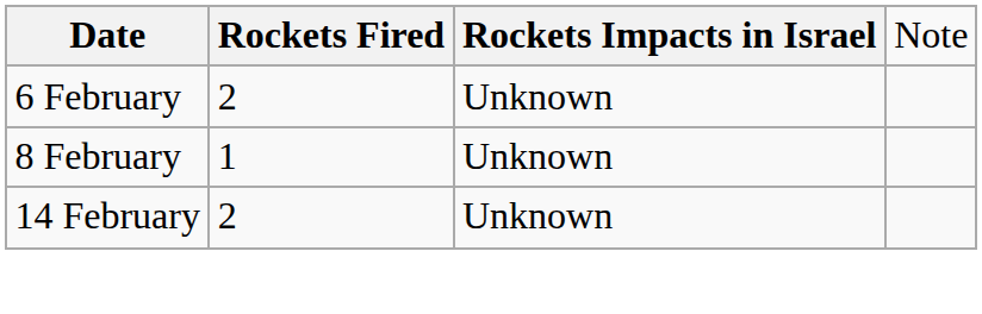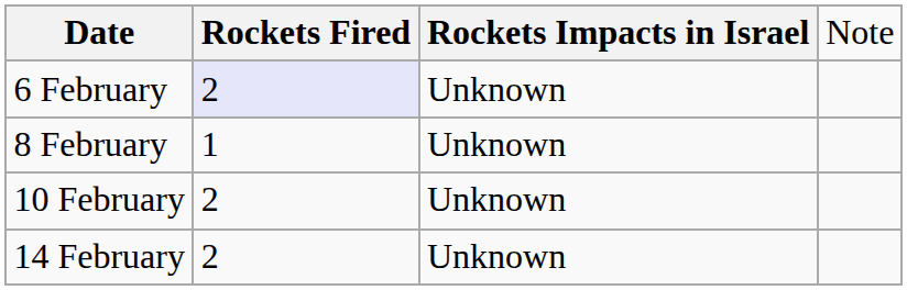6 February | column 2: no background -> lavender background
+ row: 10 February | 2 | Unknown
